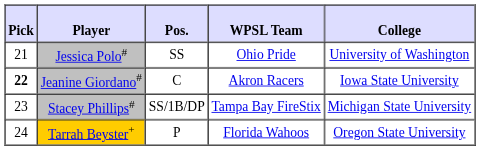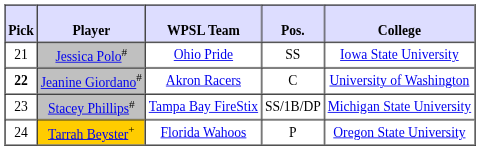columns swapped: Pos. <-> WPSL Team
Jessica Polo# | College: University of Washington -> Iowa State University
Jeanine Giordano# | College: Iowa State University -> University of Washington
